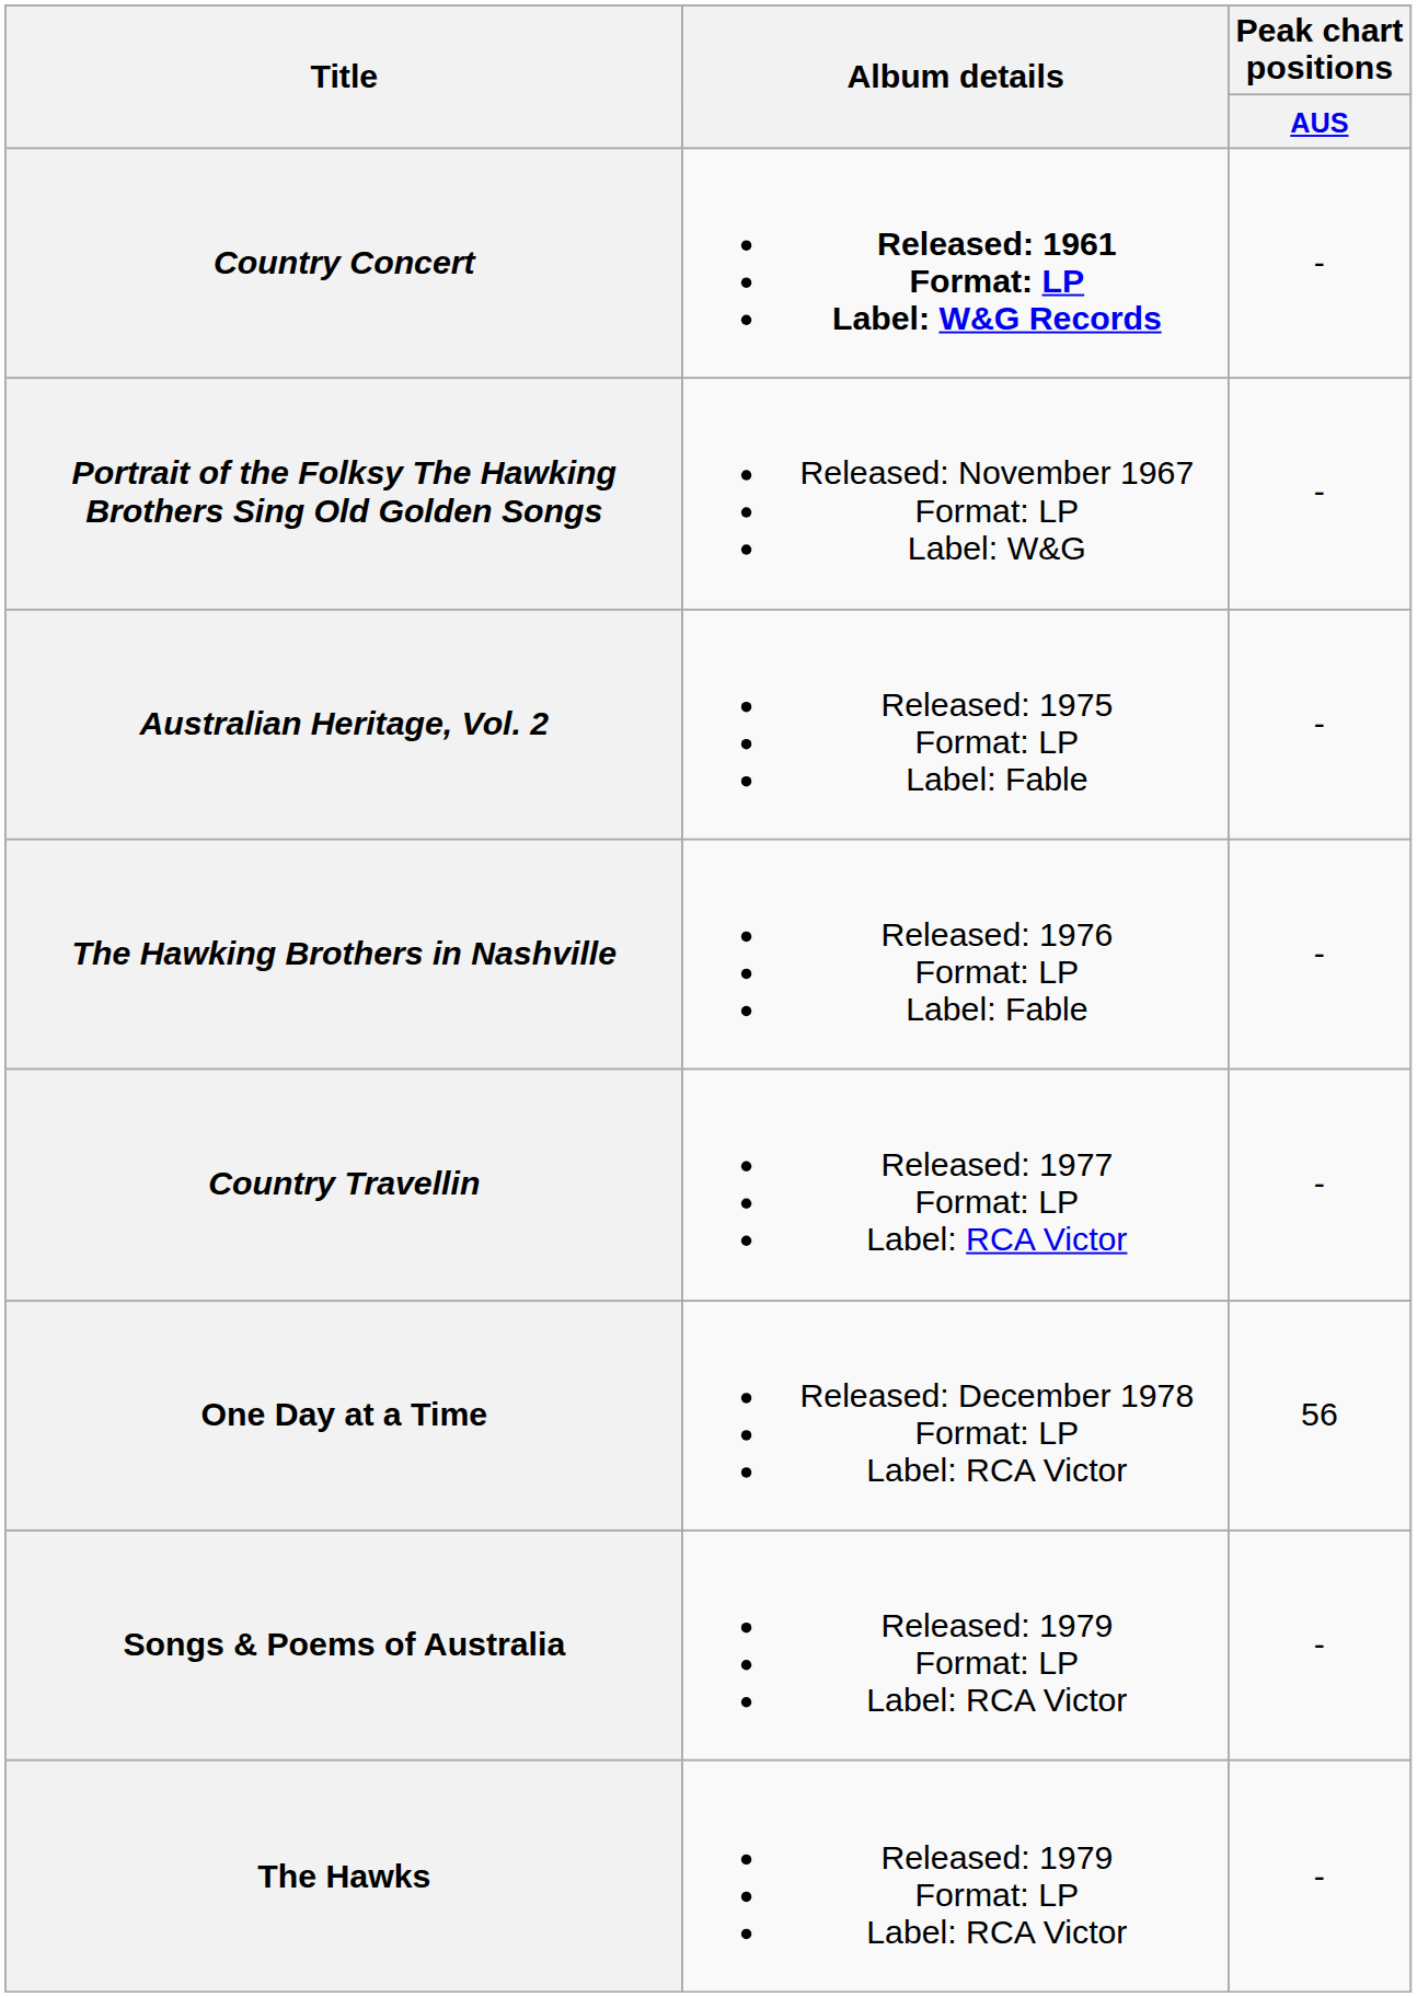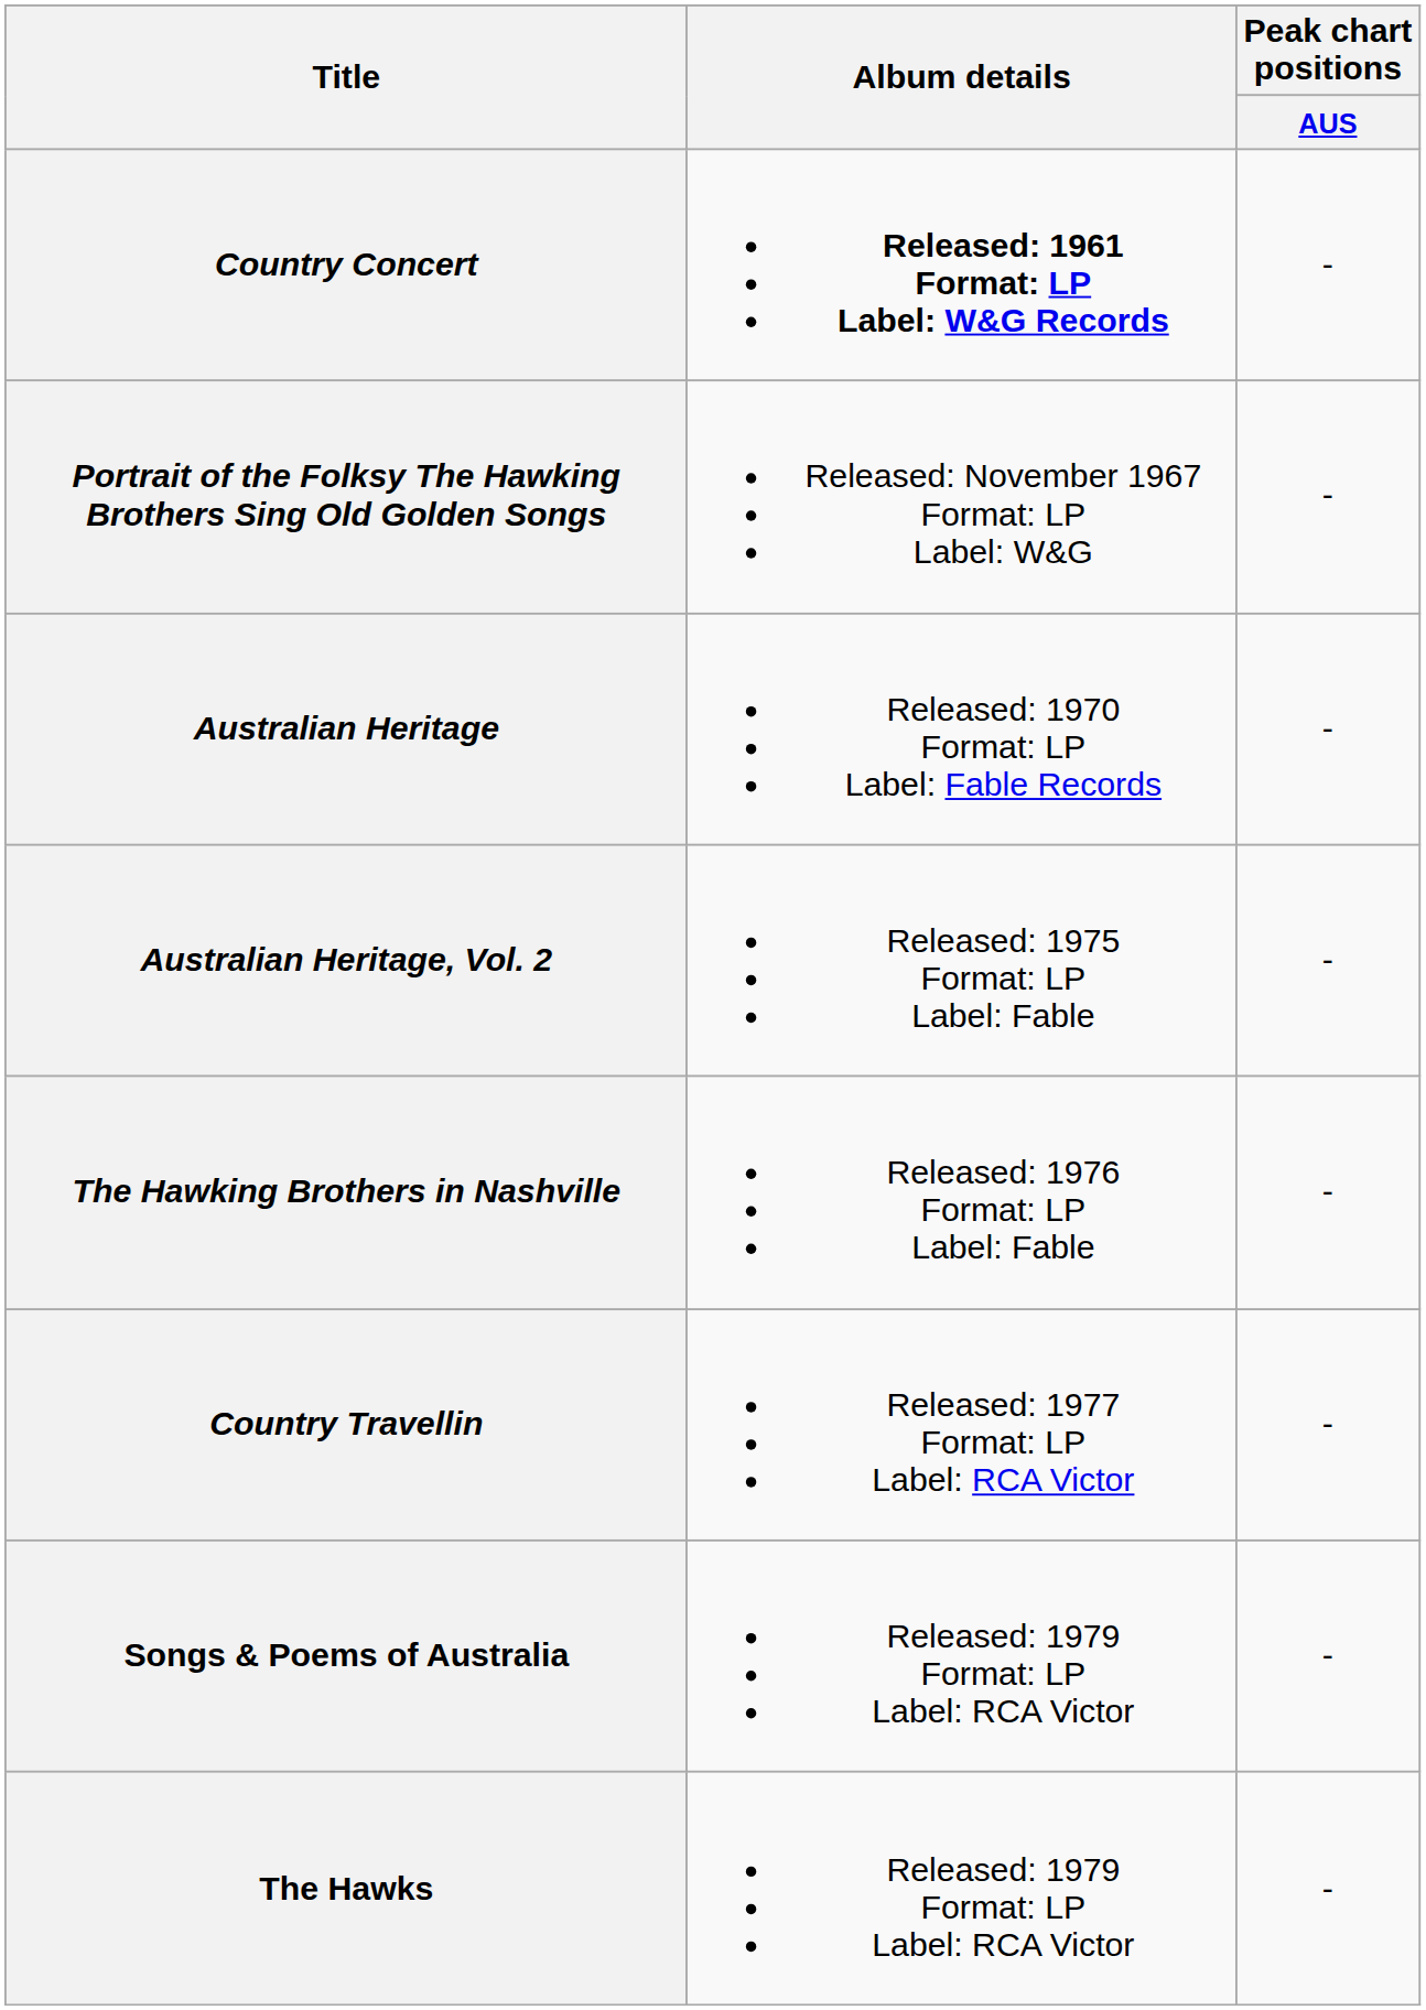+ row: Australian Heritage | Released: 1970 Format: LP Label: Fable Records | -
- row: One Day at a Time | Released: December 1978 Format: LP Label: RCA Victor | 56
